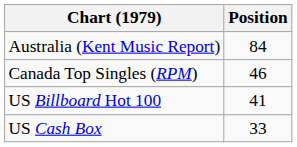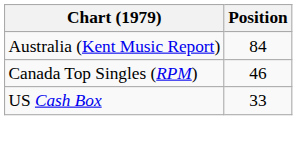- row: US Billboard Hot 100 | 41
